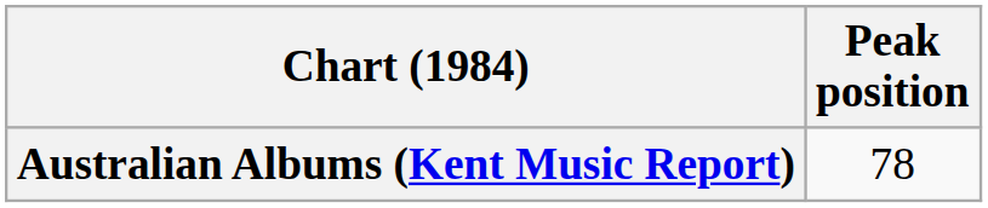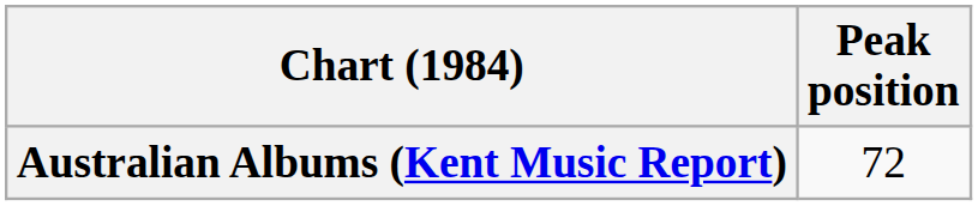Australian Albums (Kent Music Report) | Peak position: 78 -> 72
